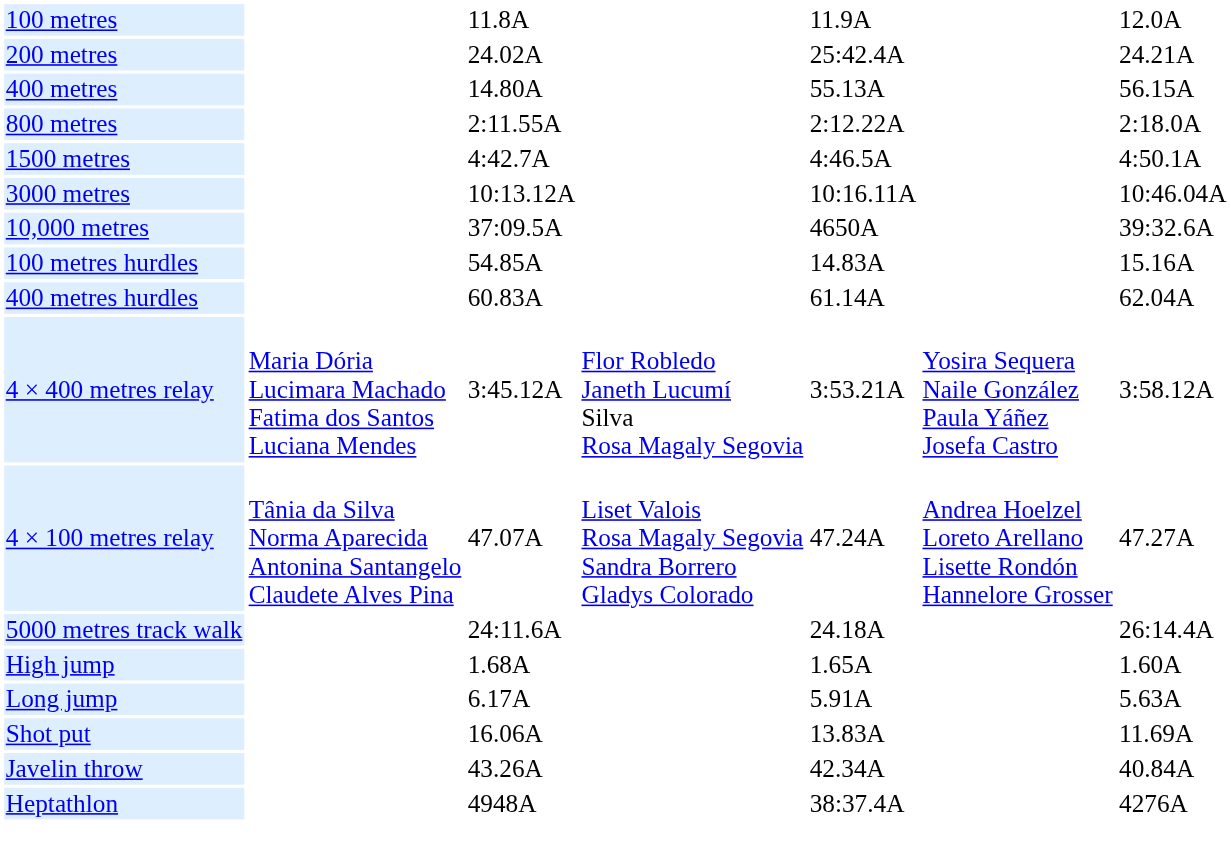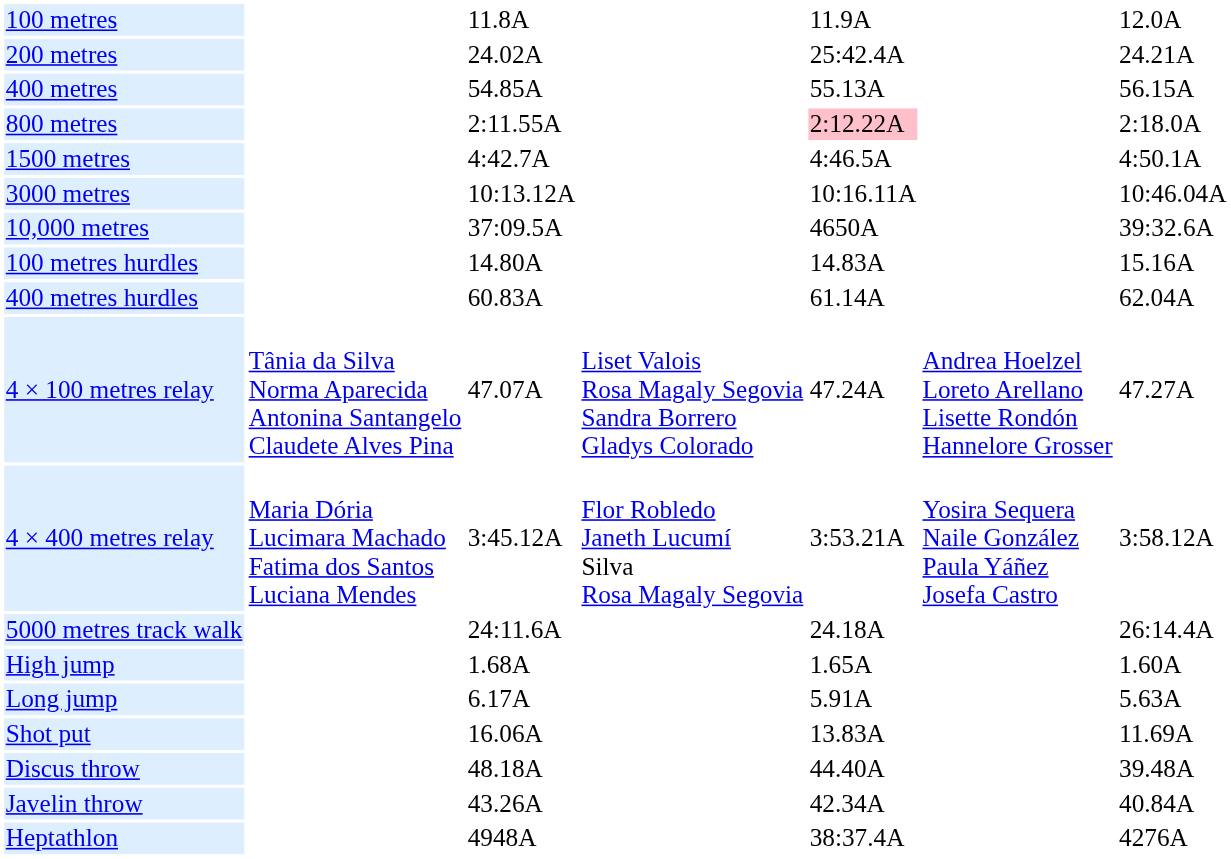400 metres | column 3: 14.80A -> 54.85A
800 metres | column 5: no background -> pink background
100 metres hurdles | column 3: 54.85A -> 14.80A
rows swapped: 4 × 100 metres relay <-> 4 × 400 metres relay
+ row: Discus throw | 48.18A | 44.40A | 39.48A
